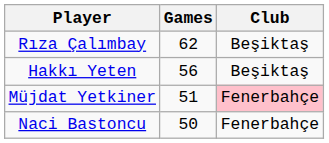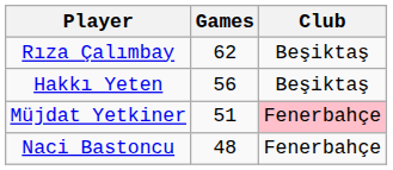Naci Bastoncu | Games: 50 -> 48
